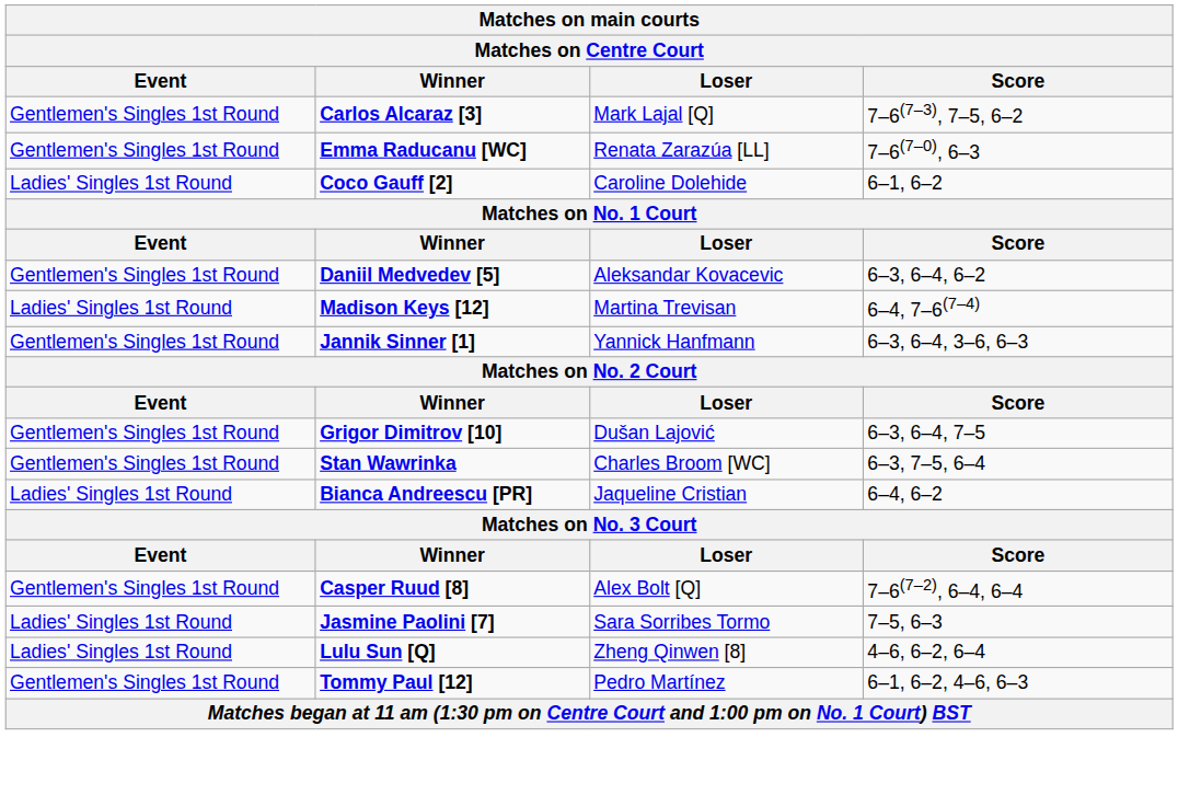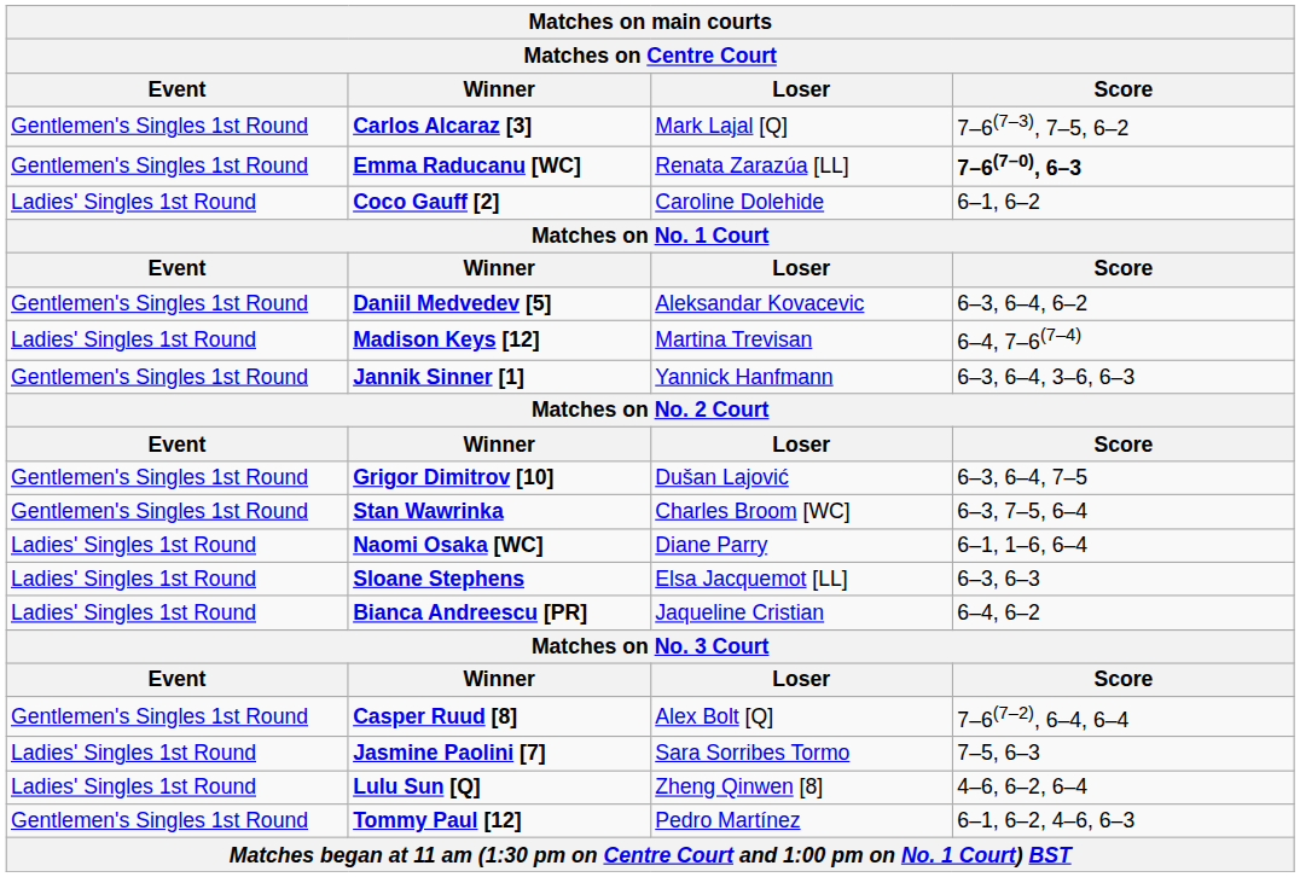Emma Raducanu [WC] | Score: normal -> bold
+ row: Ladies' Singles 1st Round | Naomi Osaka [WC] | Diane Parry | 6–1, 1–6, 6–4
+ row: Ladies' Singles 1st Round | Sloane Stephens | Elsa Jacquemot [LL] | 6–3, 6–3
